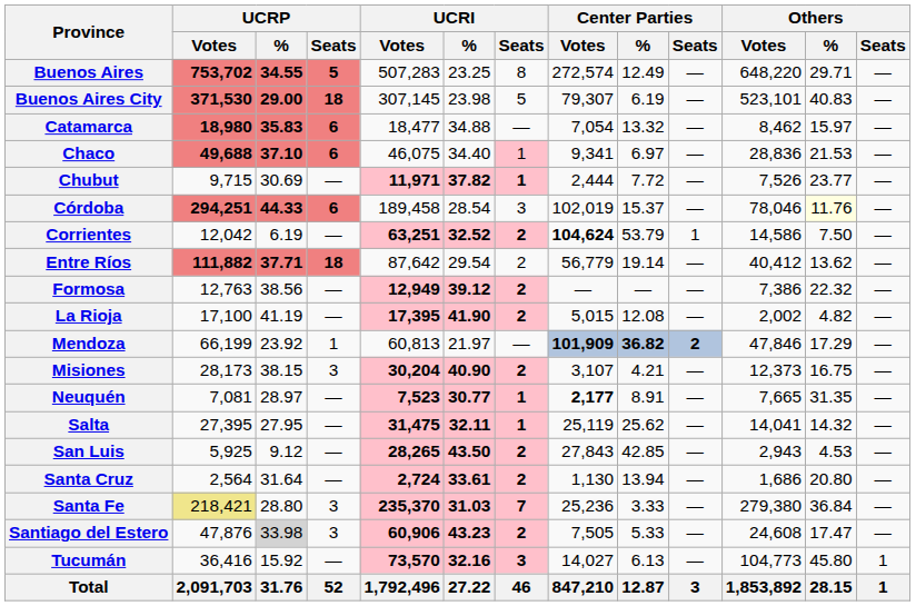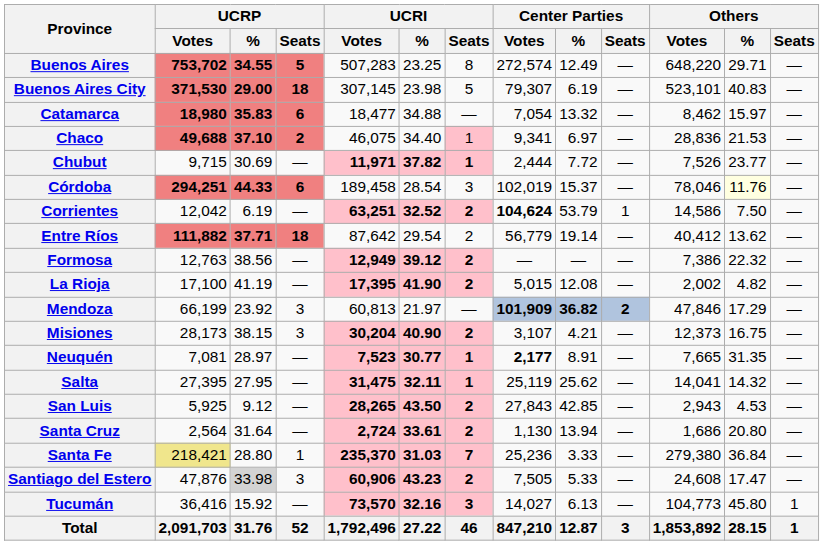Chaco | UCRP / Seats: 6 -> 2
Mendoza | UCRP / Seats: 1 -> 3
Santa Fe | UCRP / Seats: 3 -> 1
